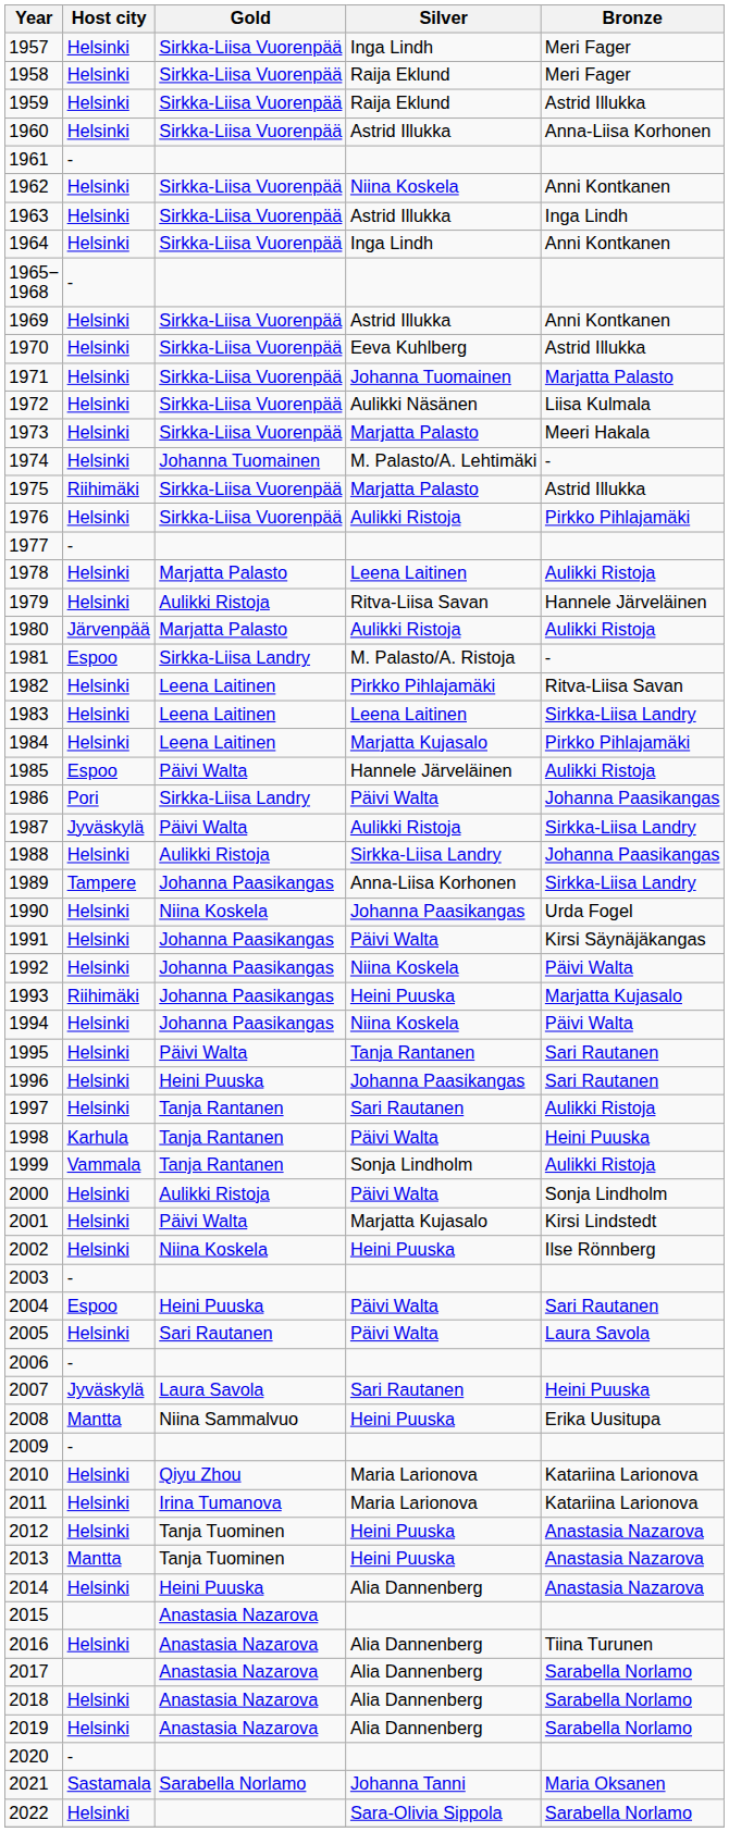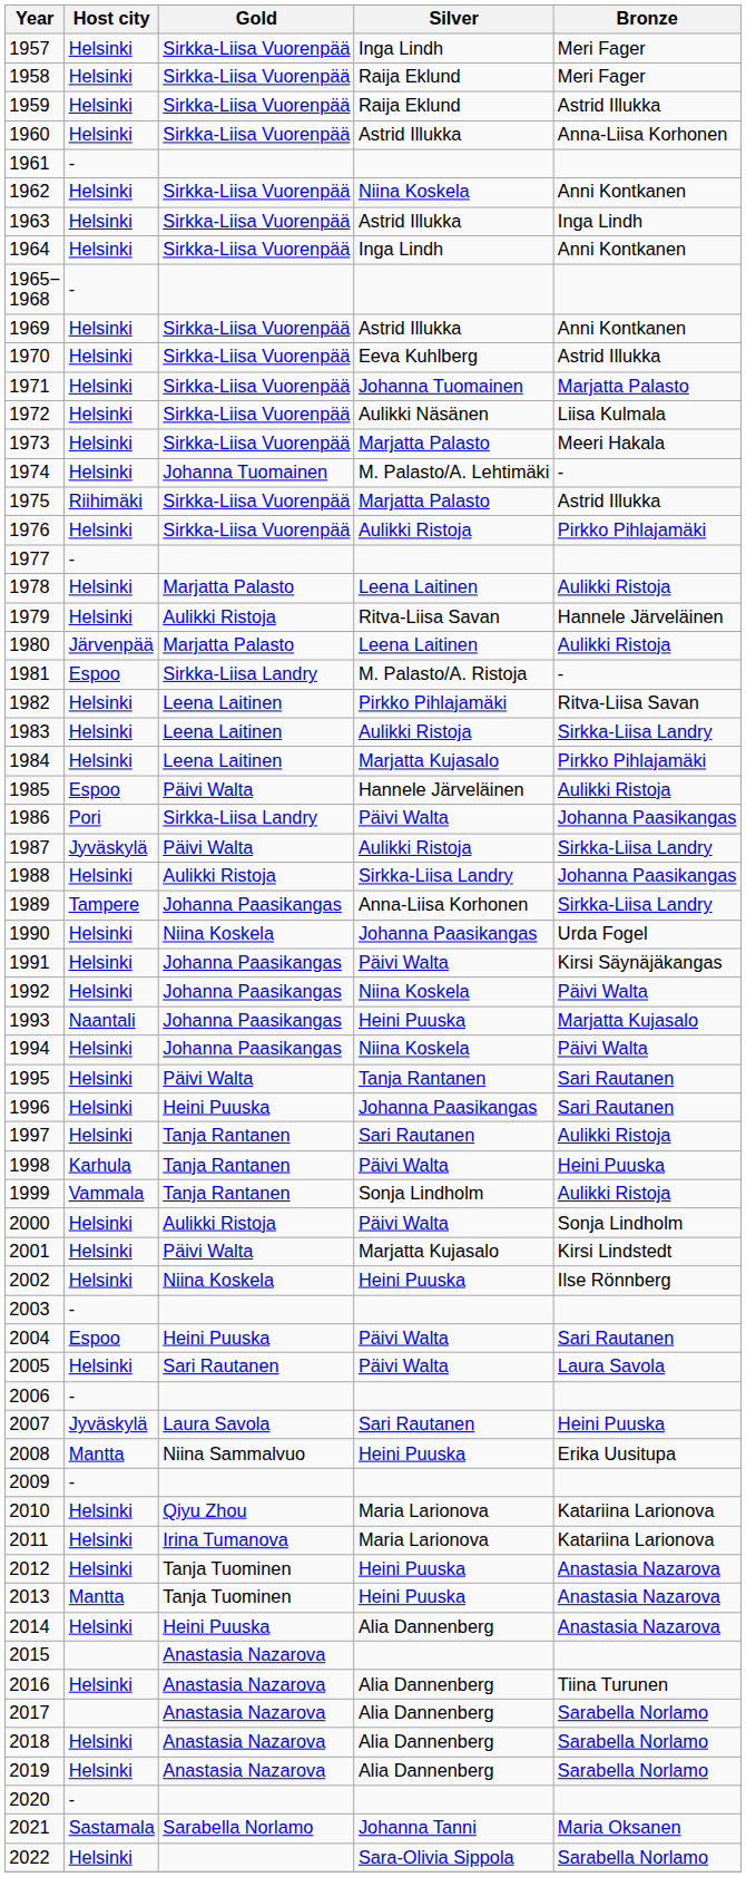1980 | Silver: Aulikki Ristoja -> Leena Laitinen
1983 | Silver: Leena Laitinen -> Aulikki Ristoja
1993 | Host city: Riihimäki -> Naantali
